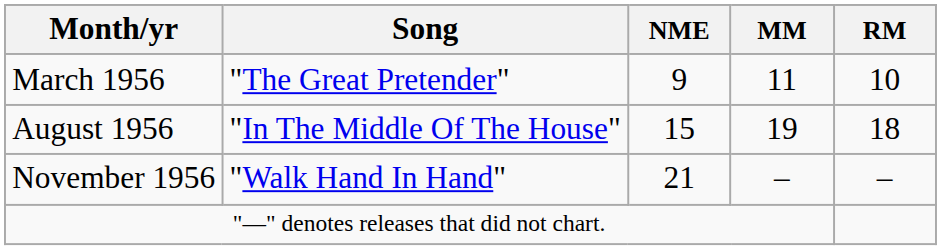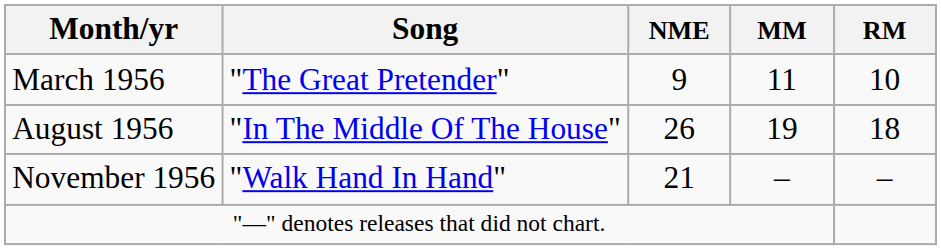August 1956 | NME: 15 -> 26
